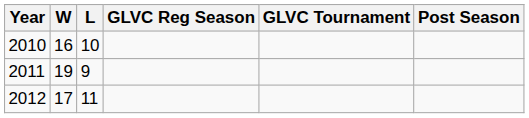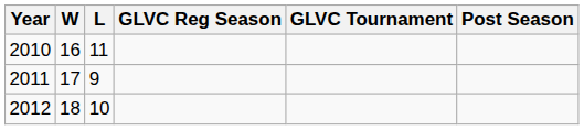2010 | L: 10 -> 11
2011 | W: 19 -> 17
2012 | W: 17 -> 18
2012 | L: 11 -> 10
